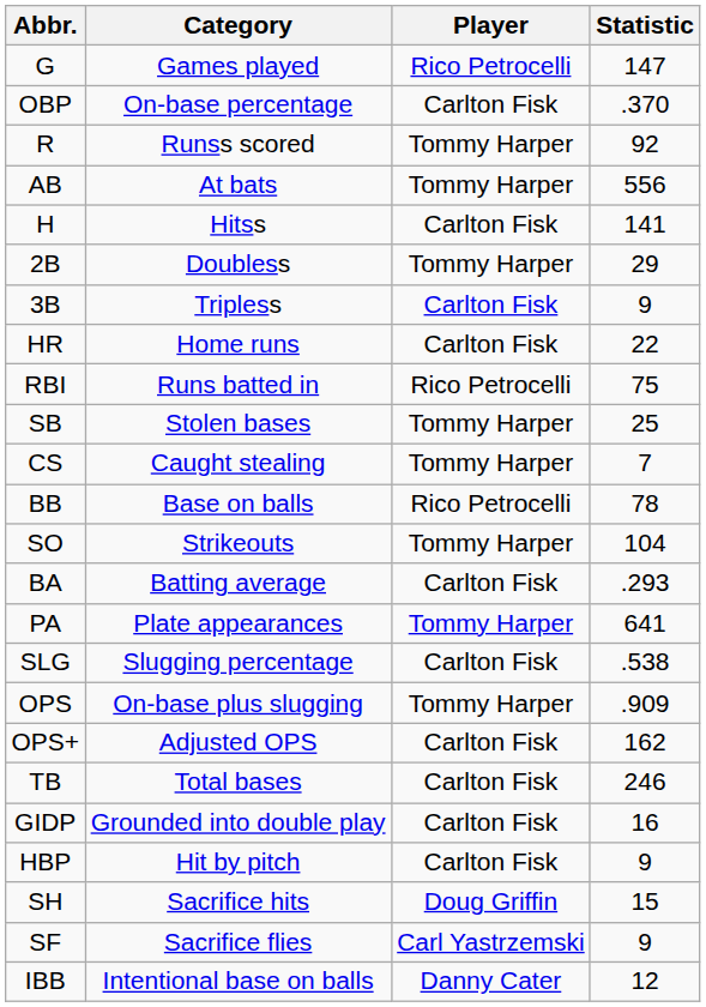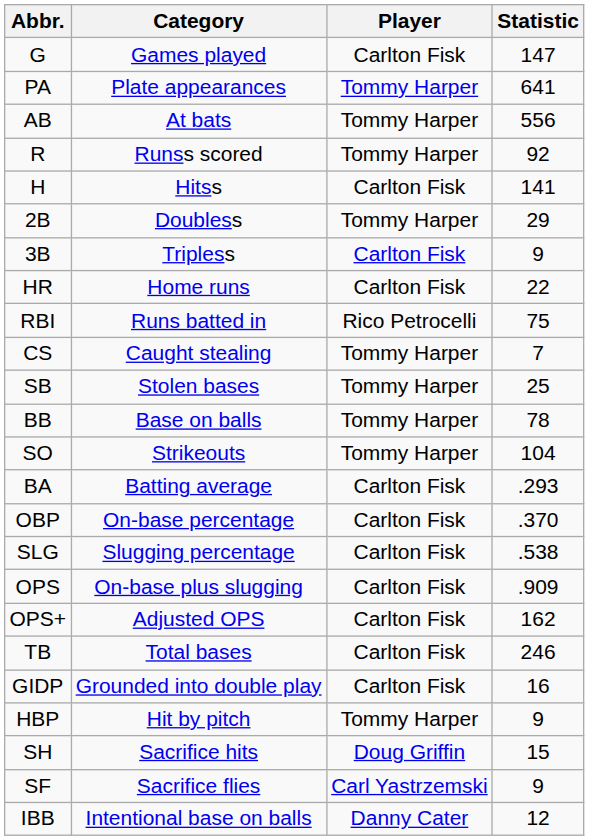G | Player: Rico Petrocelli -> Carlton Fisk
rows swapped: PA <-> OBP
rows swapped: AB <-> R
rows swapped: SB <-> CS
BB | Player: Rico Petrocelli -> Tommy Harper
OPS | Player: Tommy Harper -> Carlton Fisk
HBP | Player: Carlton Fisk -> Tommy Harper
